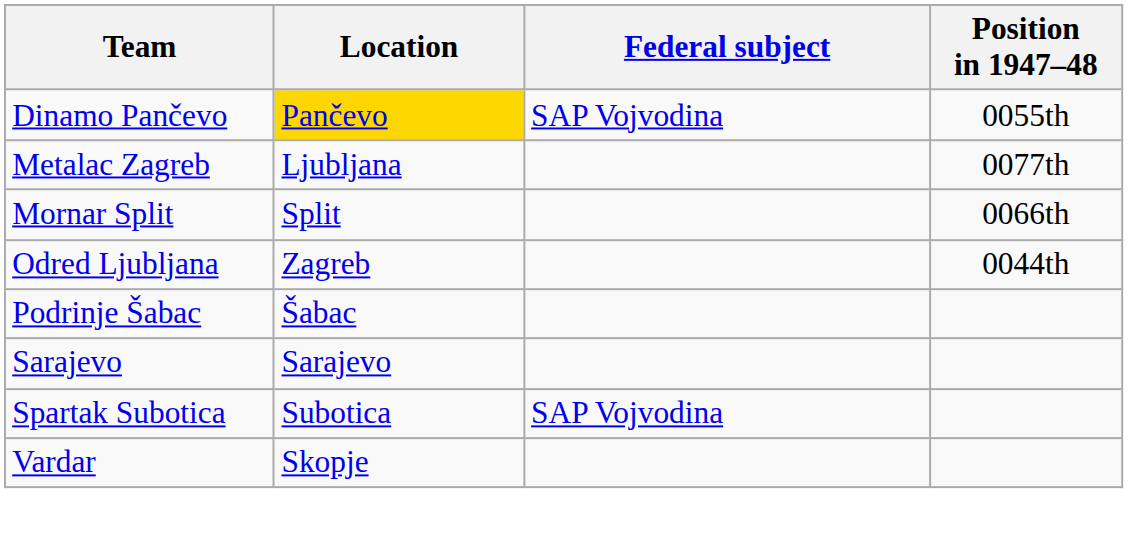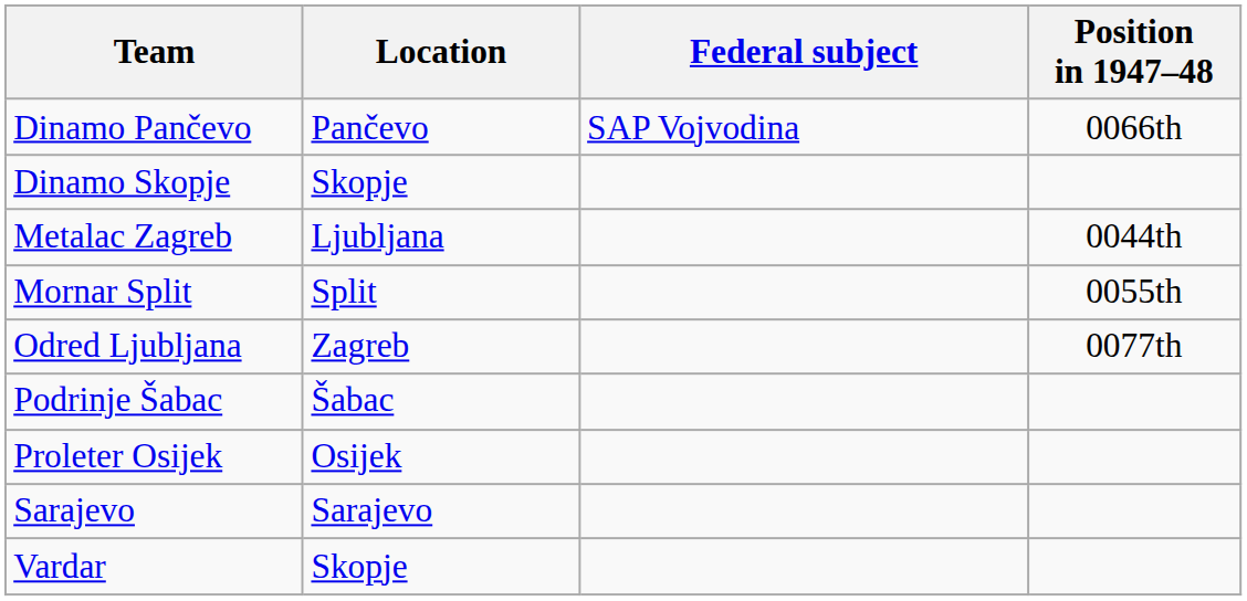Dinamo Pančevo | Location: gold background -> no background
Dinamo Pančevo | Position in 1947–48: 0055th -> 0066th
+ row: Dinamo Skopje | Skopje
Metalac Zagreb | Position in 1947–48: 0077th -> 0044th
Mornar Split | Position in 1947–48: 0066th -> 0055th
Odred Ljubljana | Position in 1947–48: 0044th -> 0077th
+ row: Proleter Osijek | Osijek
- row: Spartak Subotica | Subotica | SAP Vojvodina
